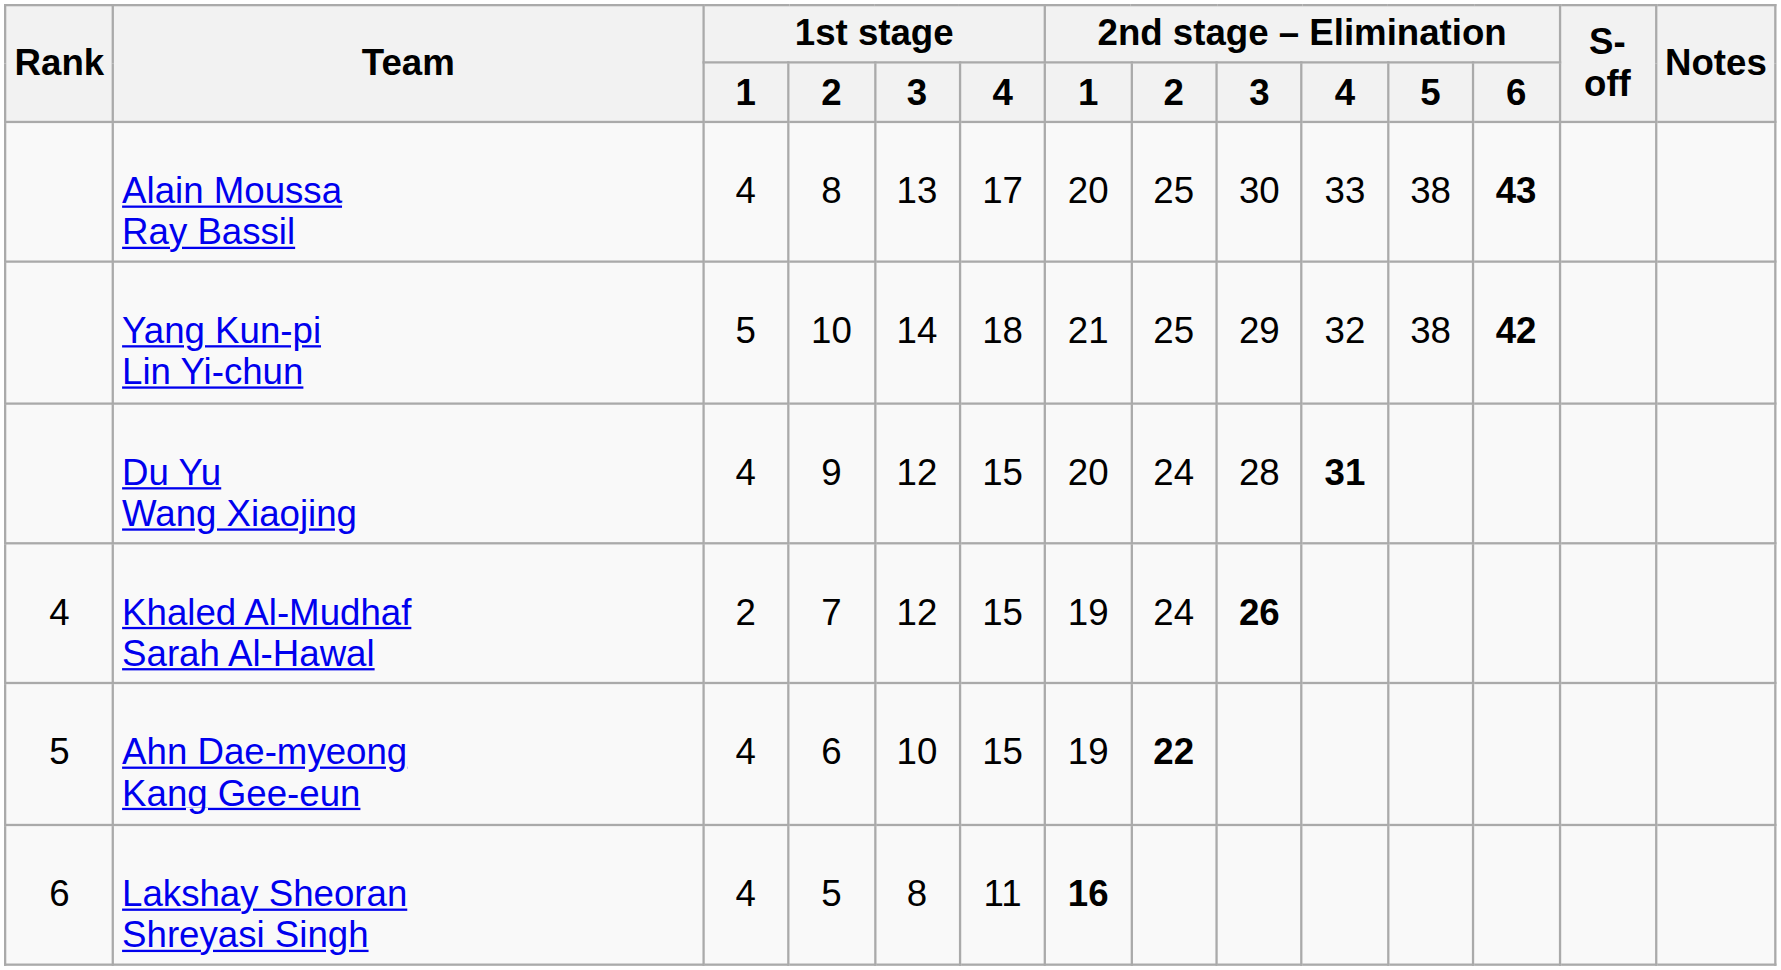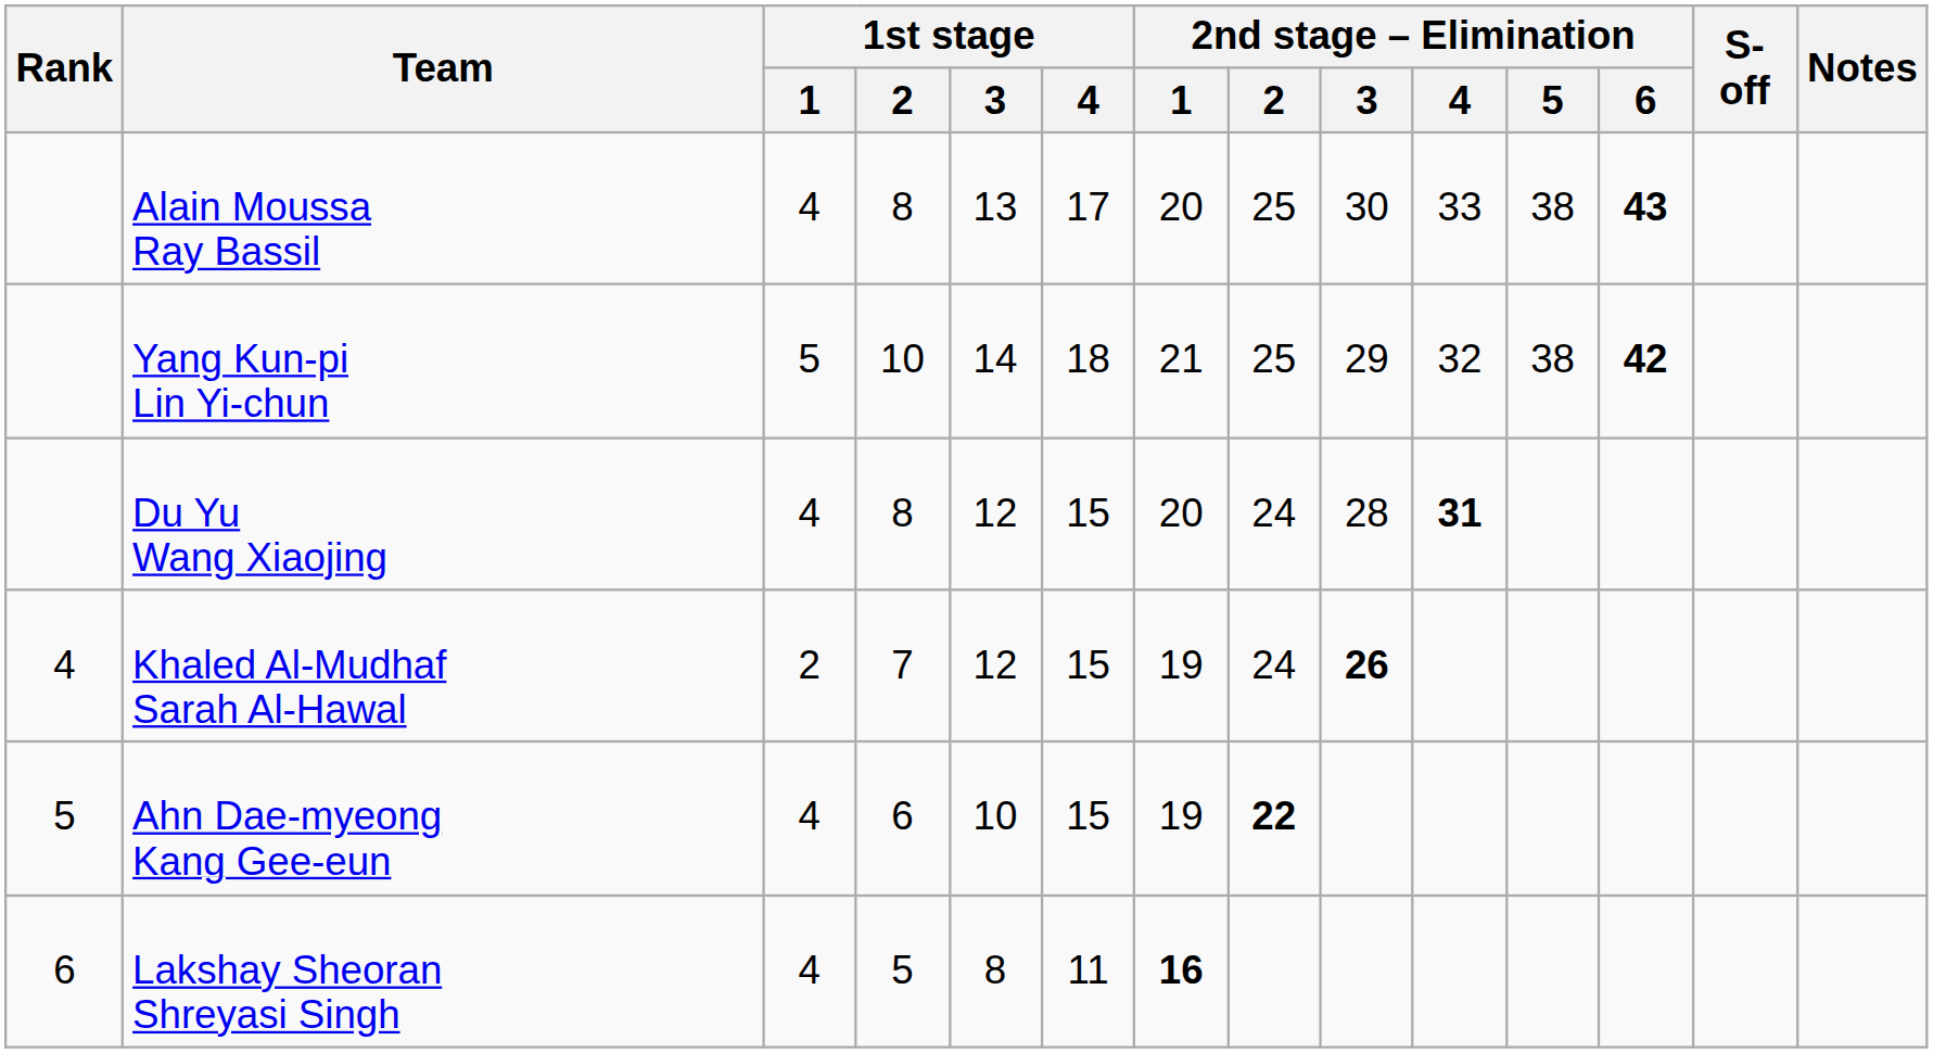Du Yu Wang Xiaojing | 1st stage / 2: 9 -> 8
